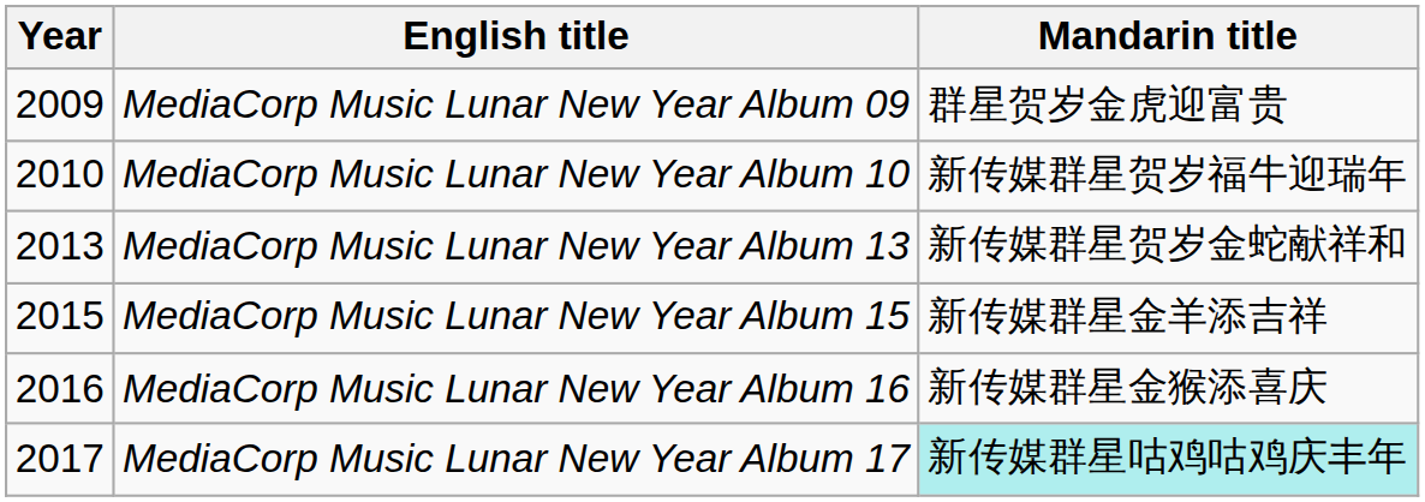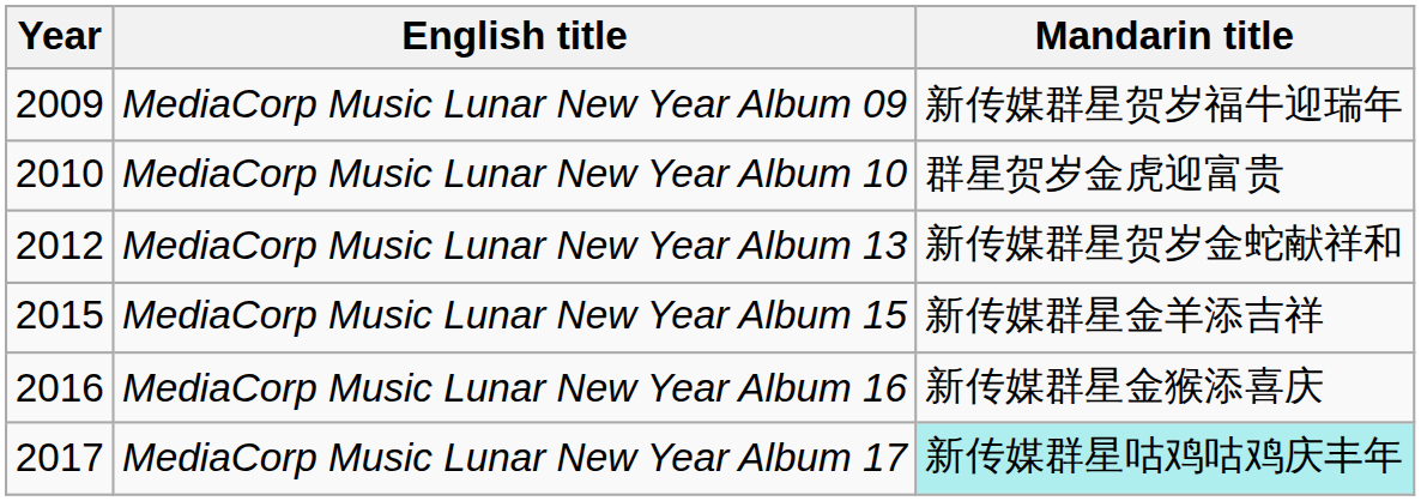MediaCorp Music Lunar New Year Album 09 | Mandarin title: 群星贺岁金虎迎富贵 -> 新传媒群星贺岁福牛迎瑞年
MediaCorp Music Lunar New Year Album 10 | Mandarin title: 新传媒群星贺岁福牛迎瑞年 -> 群星贺岁金虎迎富贵
MediaCorp Music Lunar New Year Album 13 | Year: 2013 -> 2012
